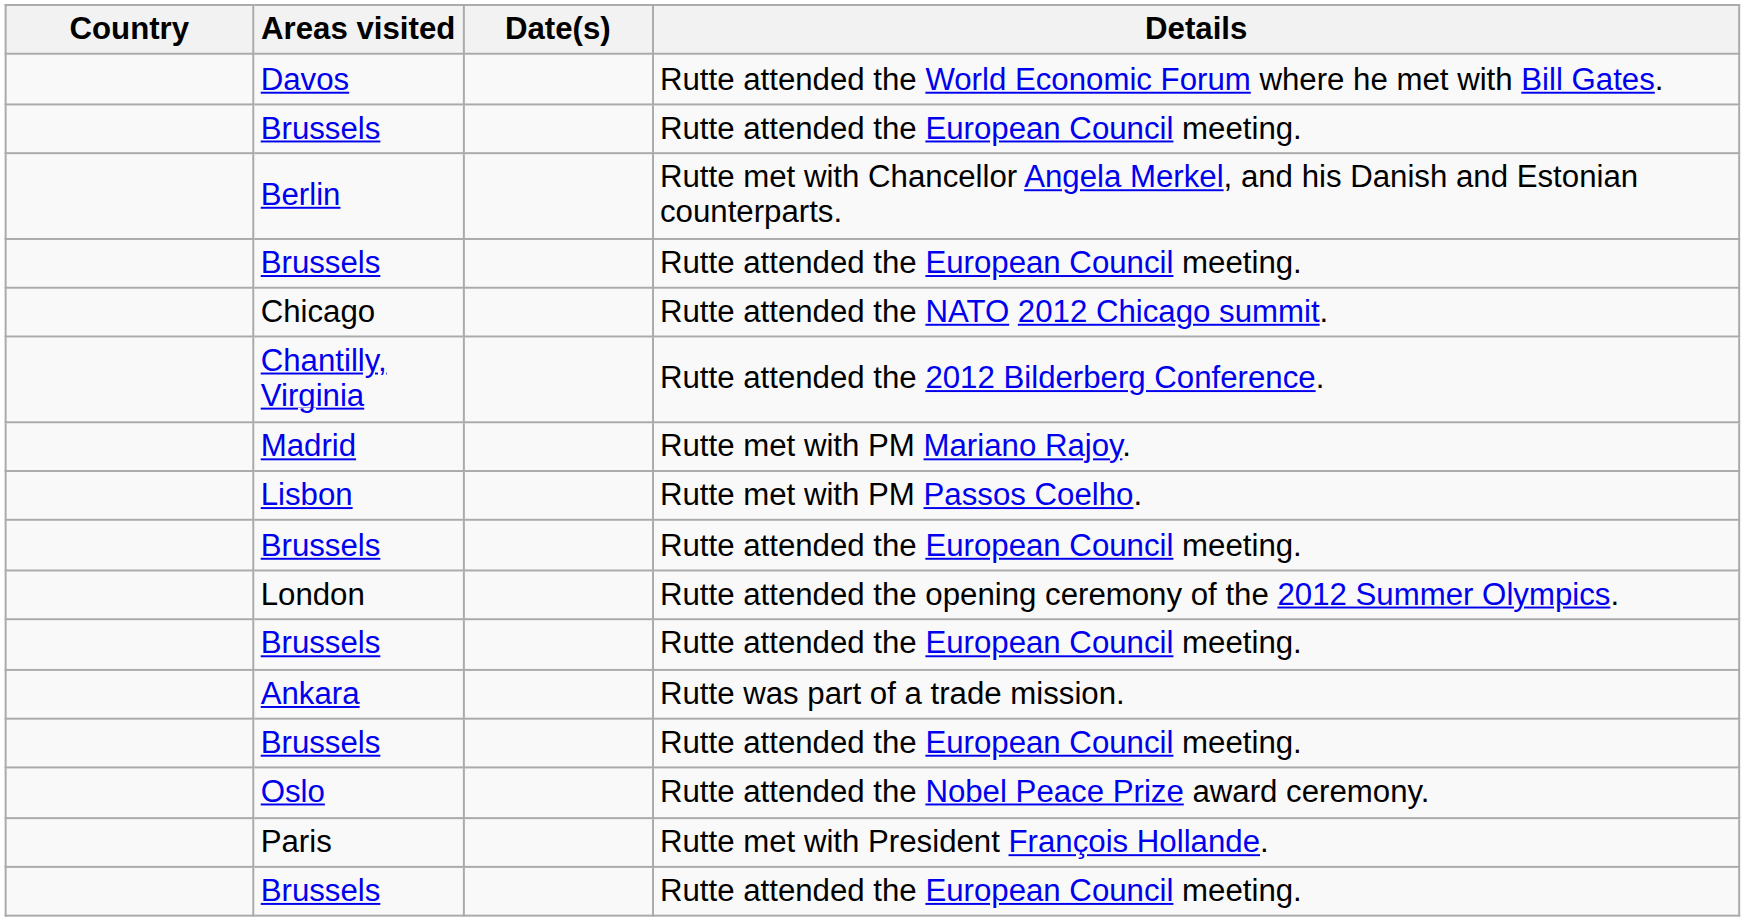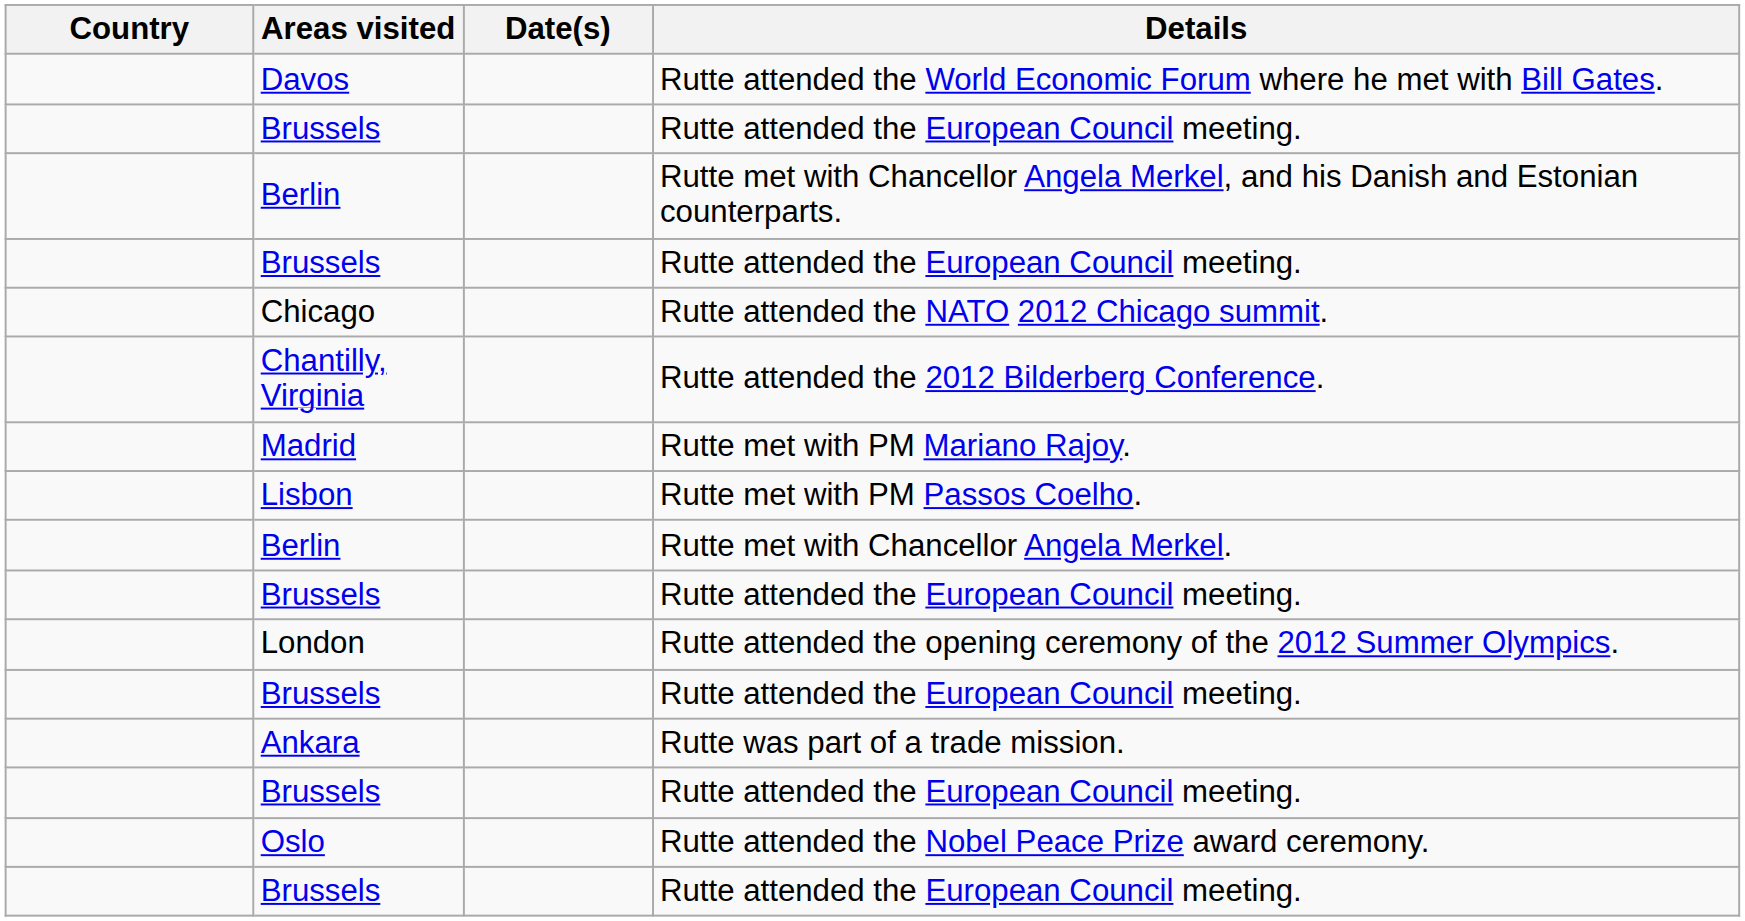+ row: Berlin | Rutte met with Chancellor Angela Merkel.
- row: Paris | Rutte met with President François Hollande.
